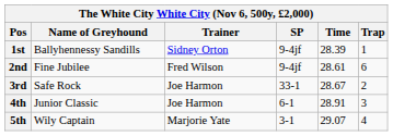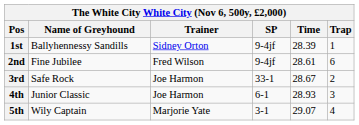4th | Time: 28.91 -> 28.93
